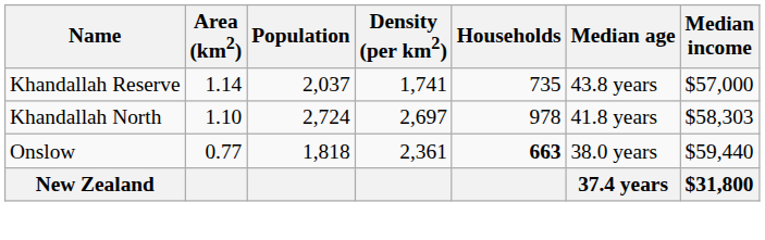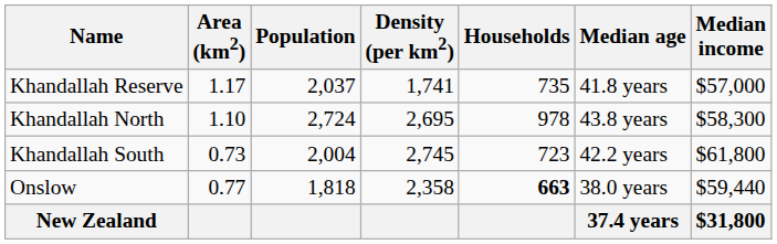Khandallah Reserve | Area (km2): 1.14 -> 1.17
Khandallah Reserve | Median age: 43.8 years -> 41.8 years
Khandallah North | Density (per km2): 2,697 -> 2,695
Khandallah North | Median age: 41.8 years -> 43.8 years
Khandallah North | Median income: $58,303 -> $58,300
+ row: Khandallah South | 0.73 | 2,004 | 2,745 | 723 | 42.2 years | $61,800
Onslow | Density (per km2): 2,361 -> 2,358
